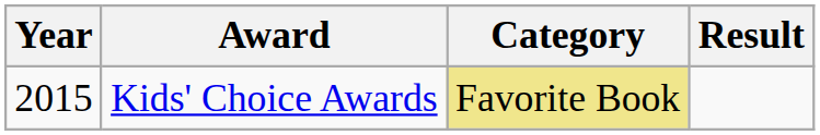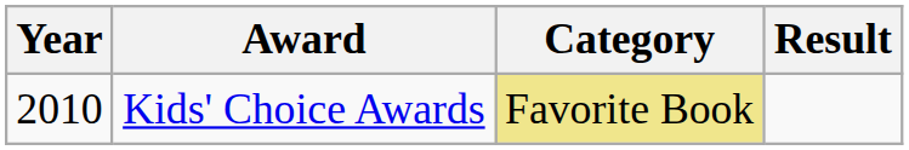Kids' Choice Awards | Year: 2015 -> 2010
